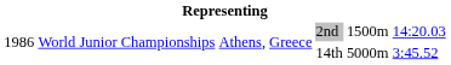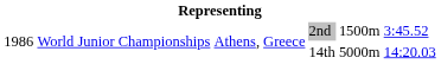2nd | column 6: 14:20.03 -> 3:45.52
14th | column 6: 3:45.52 -> 14:20.03
